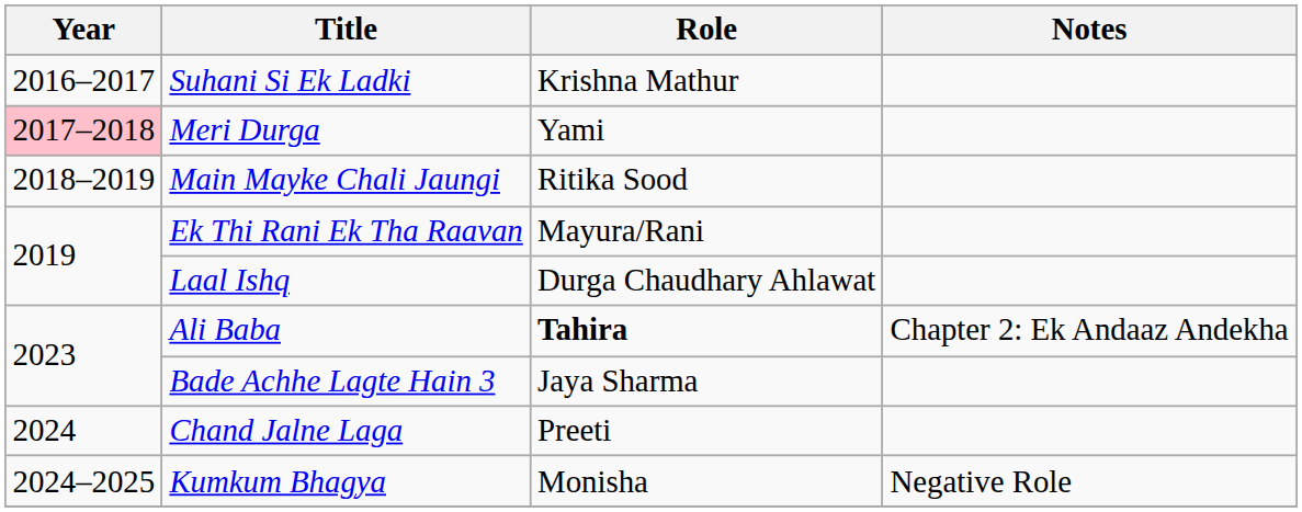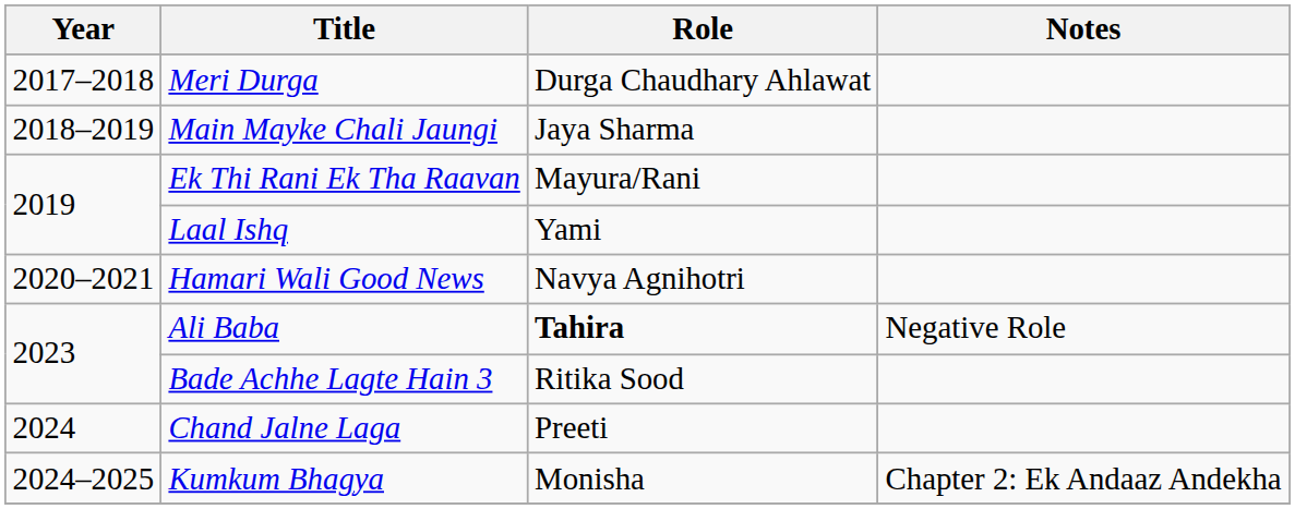- row: 2016–2017 | Suhani Si Ek Ladki | Krishna Mathur
Meri Durga | Year: pink background -> no background
Meri Durga | Role: Yami -> Durga Chaudhary Ahlawat
Main Mayke Chali Jaungi | Role: Ritika Sood -> Jaya Sharma
Laal Ishq | Role: Durga Chaudhary Ahlawat -> Yami
+ row: 2020–2021 | Hamari Wali Good News | Navya Agnihotri
Ali Baba | Notes: Chapter 2: Ek Andaaz Andekha -> Negative Role
Bade Achhe Lagte Hain 3 | Role: Jaya Sharma -> Ritika Sood
Kumkum Bhagya | Notes: Negative Role -> Chapter 2: Ek Andaaz Andekha
